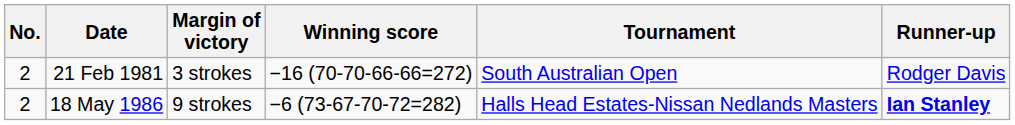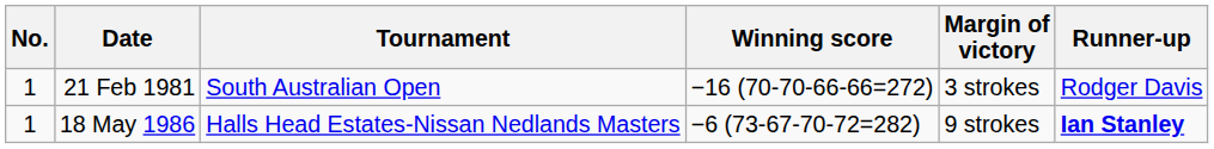columns swapped: Tournament <-> Margin of victory
21 Feb 1981 | No.: 2 -> 1
18 May 1986 | No.: 2 -> 1
